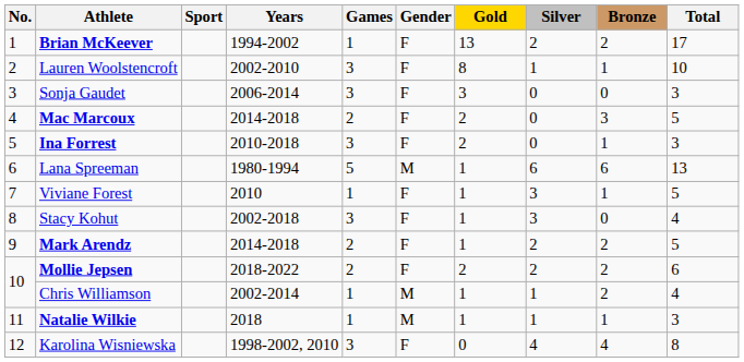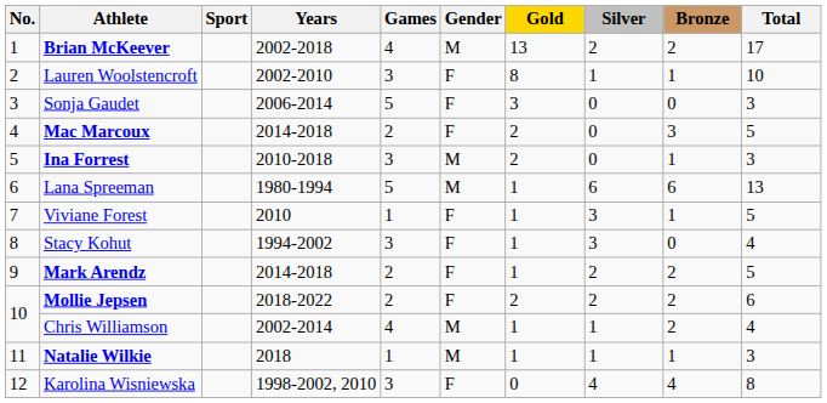Brian McKeever | Years: 1994-2002 -> 2002-2018
Brian McKeever | Games: 1 -> 4
Brian McKeever | Gender: F -> M
Sonja Gaudet | Games: 3 -> 5
Ina Forrest | Gender: F -> M
Stacy Kohut | Years: 2002-2018 -> 1994-2002
Chris Williamson | Games: 1 -> 4
